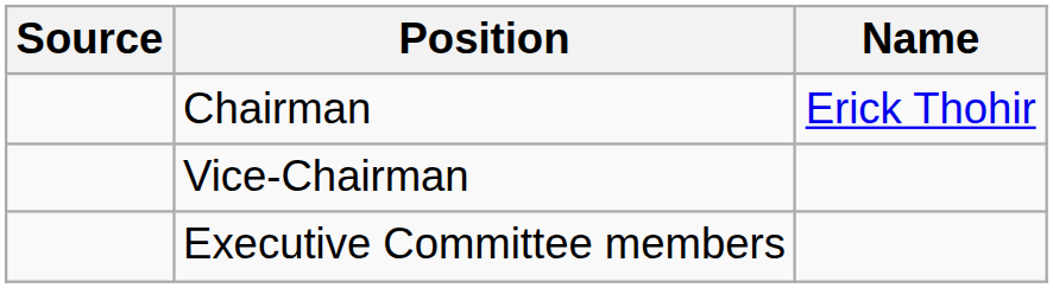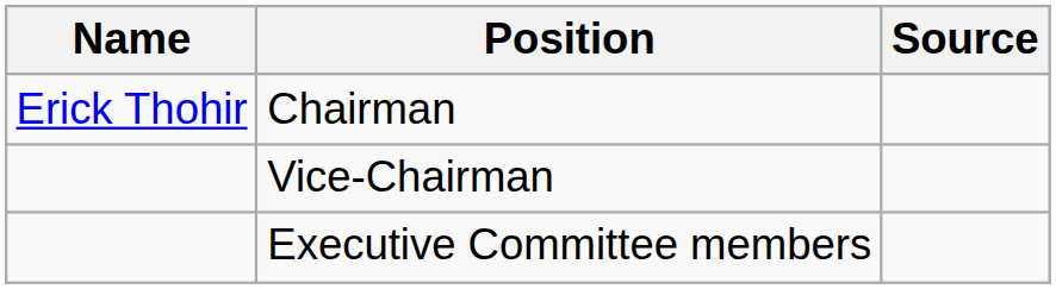columns swapped: Name <-> Source
